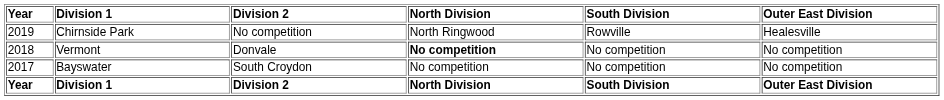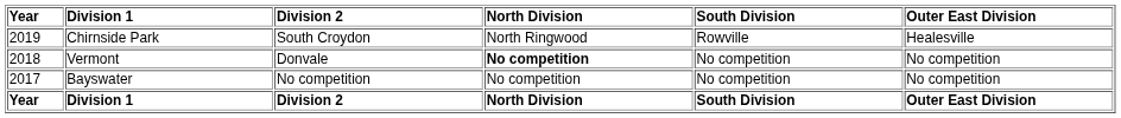Chirnside Park | Division 2: No competition -> South Croydon
Bayswater | Division 2: South Croydon -> No competition
